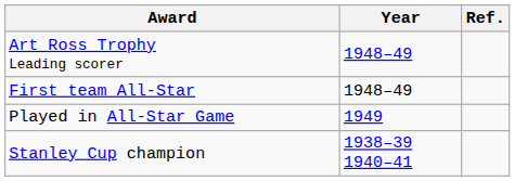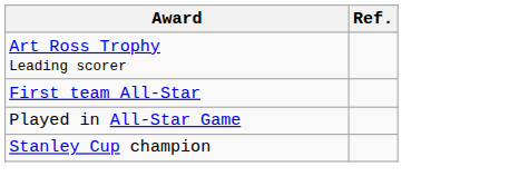- column: Year | 1948–49 | 1948–49 | 1949 | 1938–39 1940–41
